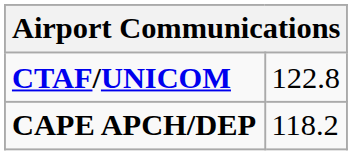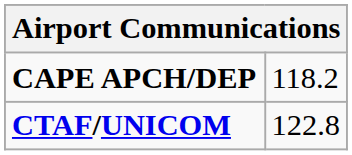rows swapped: CTAF/UNICOM <-> CAPE APCH/DEP
